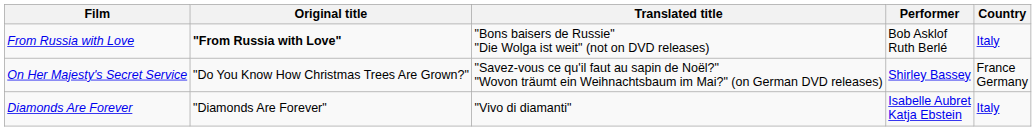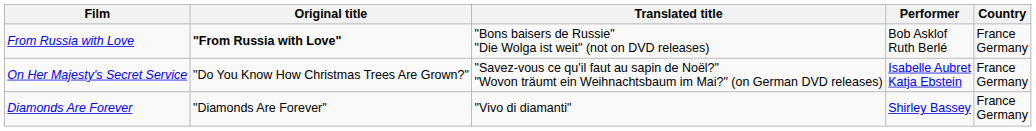From Russia with Love | Country: Italy -> France Germany
On Her Majesty's Secret Service | Performer: Shirley Bassey -> Isabelle Aubret Katja Ebstein
Diamonds Are Forever | Performer: Isabelle Aubret Katja Ebstein -> Shirley Bassey
Diamonds Are Forever | Country: Italy -> France Germany
